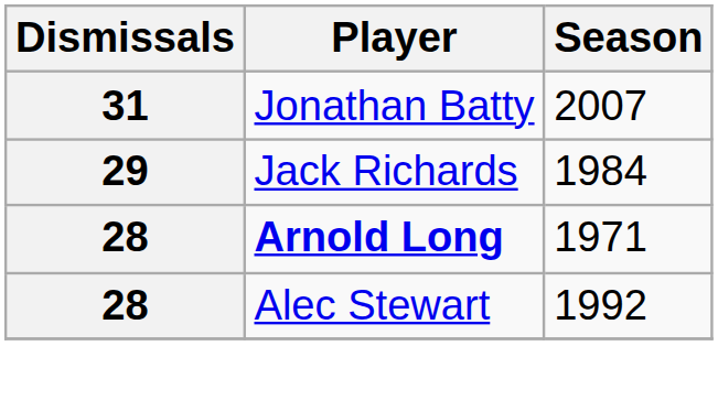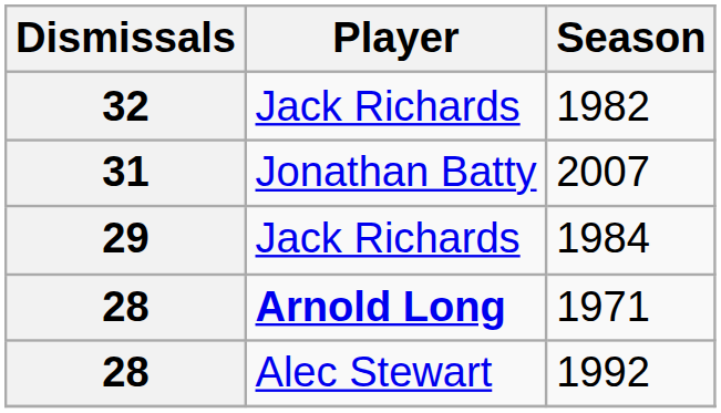+ row: 32 | Jack Richards | 1982
